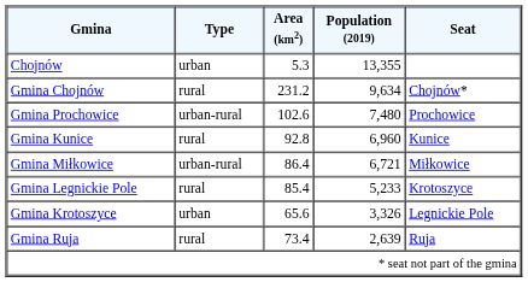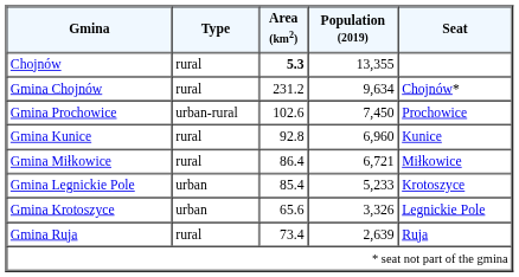Chojnów | Type: urban -> rural
Chojnów | Area (km2): normal -> bold
Gmina Prochowice | Population (2019): 7,480 -> 7,450
Gmina Miłkowice | Type: urban-rural -> rural
Gmina Legnickie Pole | Type: rural -> urban
